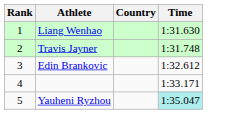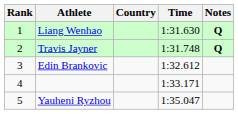+ column: Notes | Q | Q
Yauheni Ryzhou | Time: paleturquoise background -> no background
